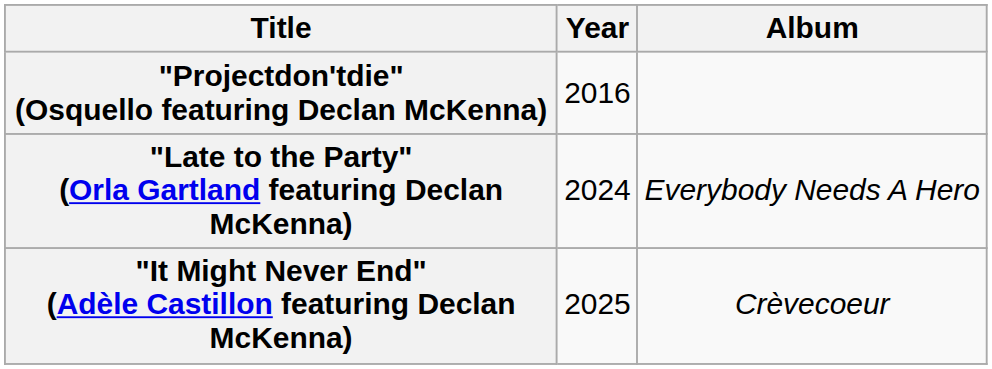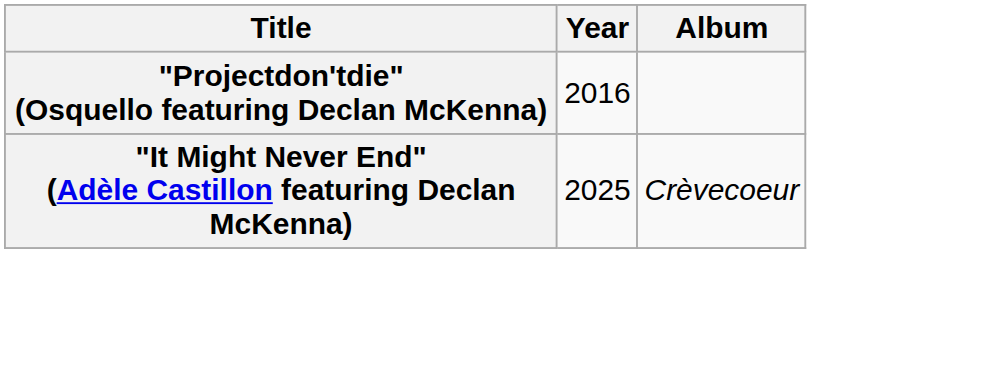- row: "Late to the Party" (Orla Gartland featuring Declan McKenna) | 2024 | Everybody Needs A Hero
